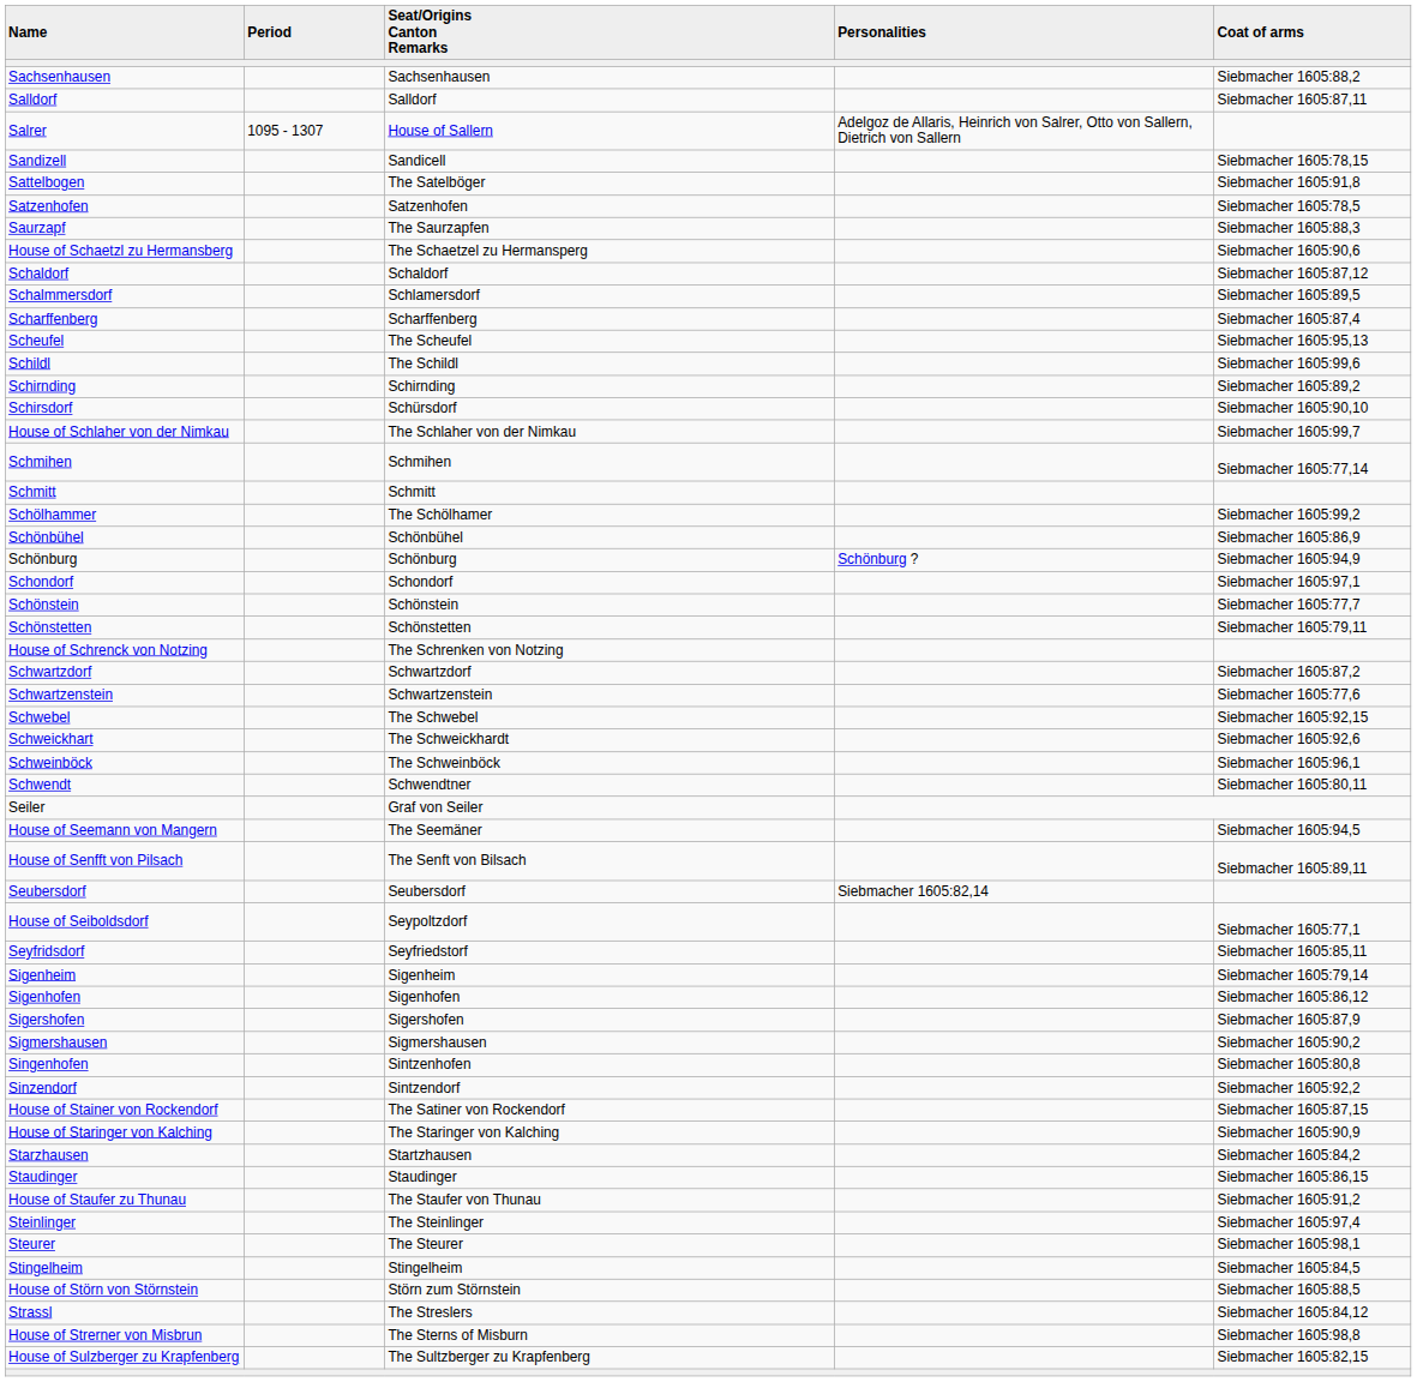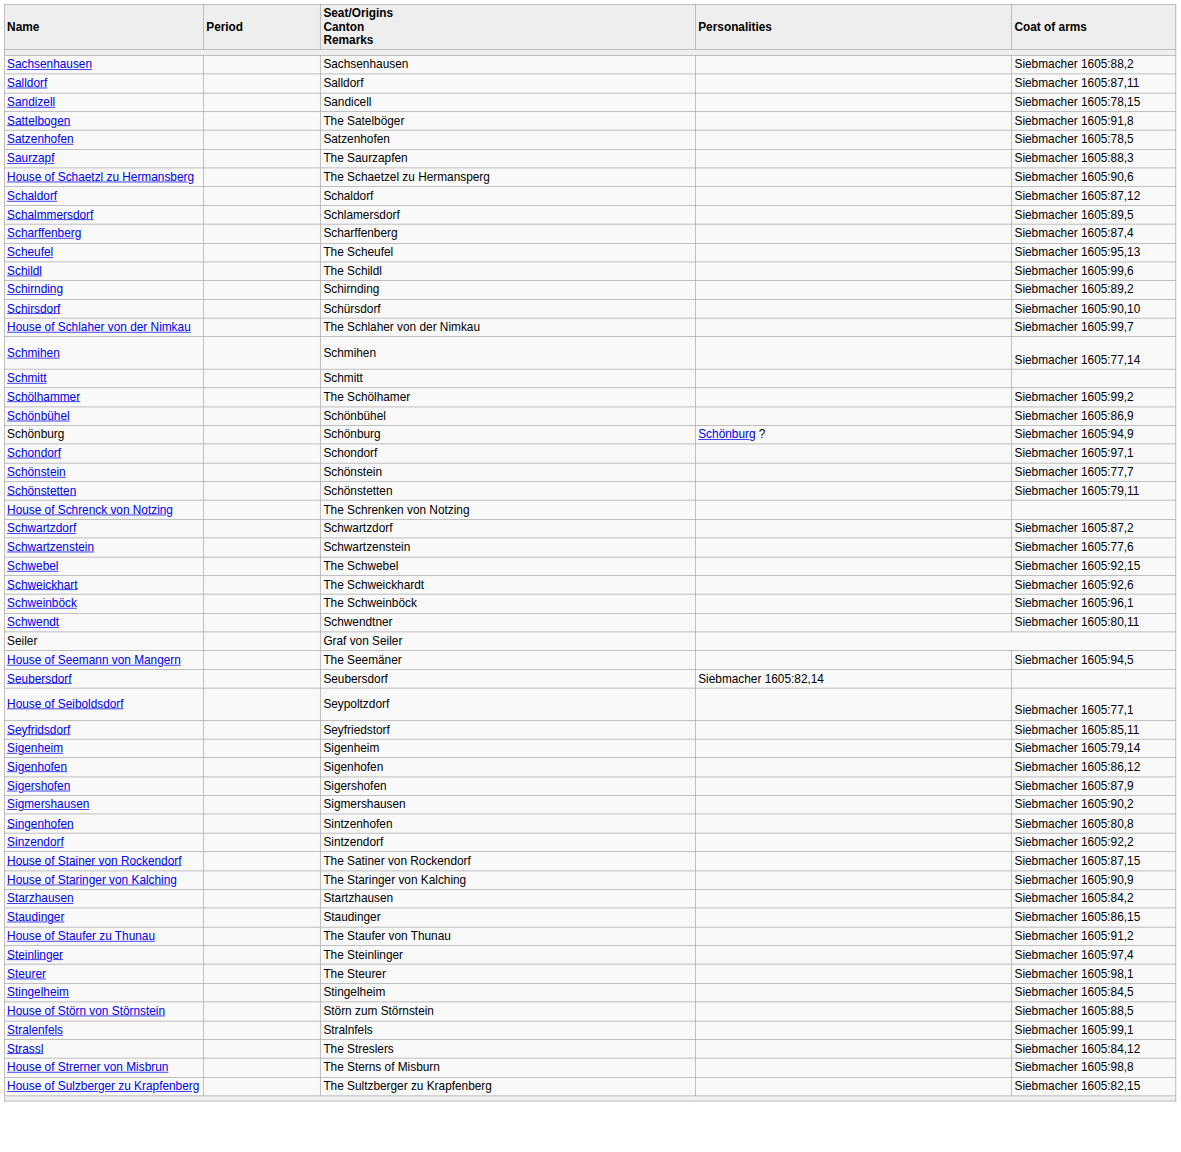- row: Salrer | 1095 - 1307 | House of Sallern | Adelgoz de Allaris, Heinrich von Salrer, Otto von Sallern, Dietrich von Sallern
- row: House of Senfft von Pilsach | The Senft von Bilsach | Siebmacher 1605:89,11
+ row: Stralenfels | Stralnfels | Siebmacher 1605:99,1
